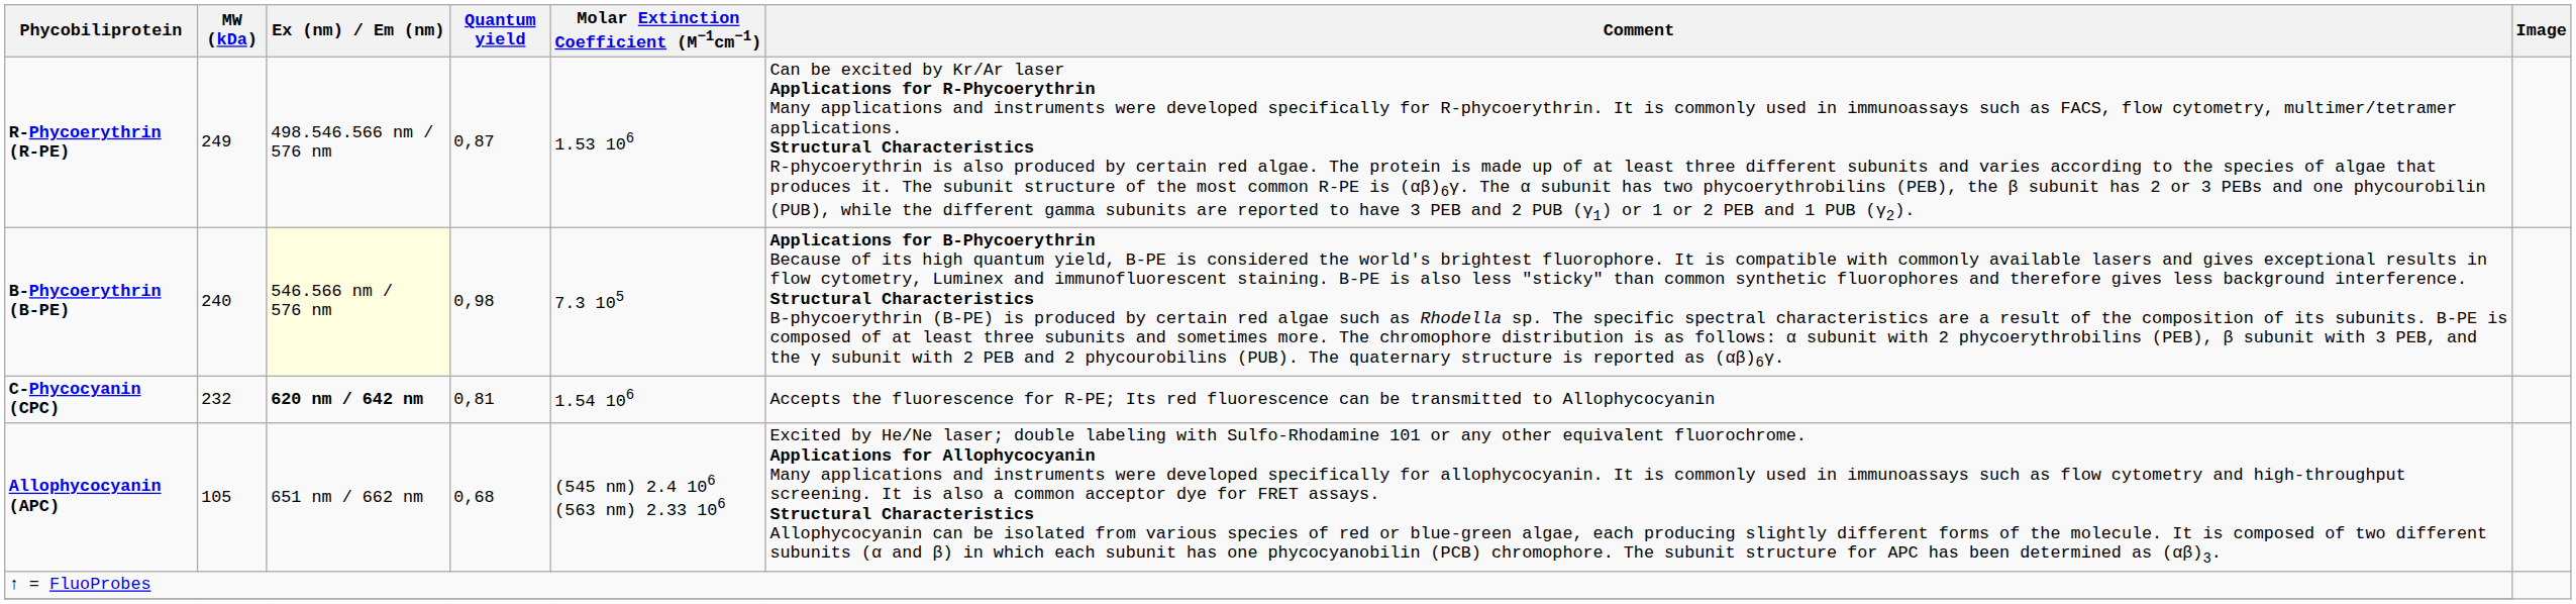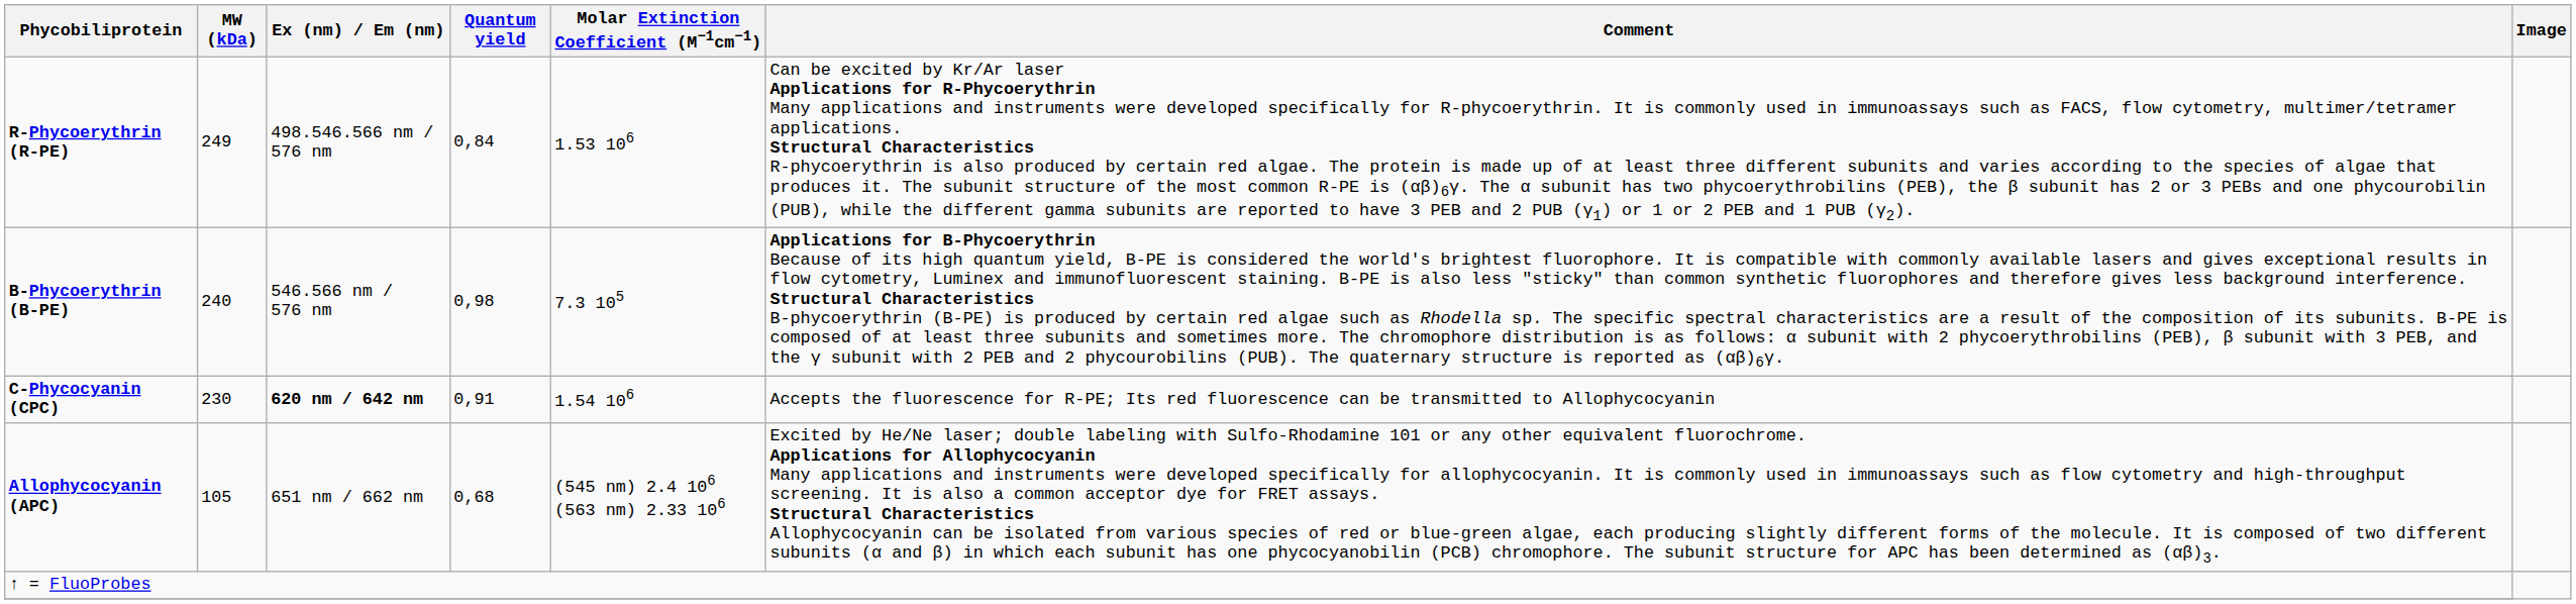R-Phycoerythrin (R-PE) | Quantum yield: 0,87 -> 0,84
B-Phycoerythrin (B-PE) | Ex (nm) / Em (nm): lightyellow background -> no background
C-Phycocyanin (CPC) | MW (kDa): 232 -> 230
C-Phycocyanin (CPC) | Quantum yield: 0,81 -> 0,91
